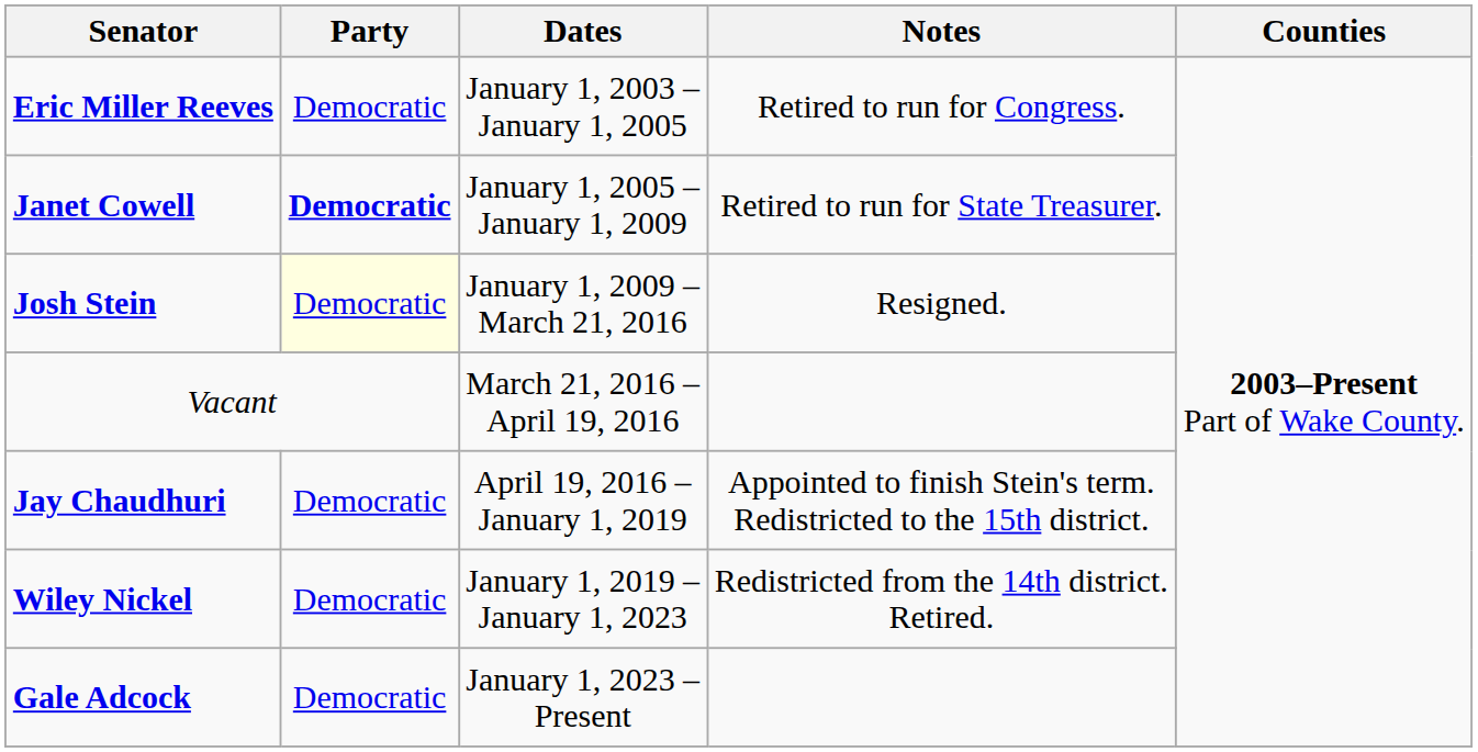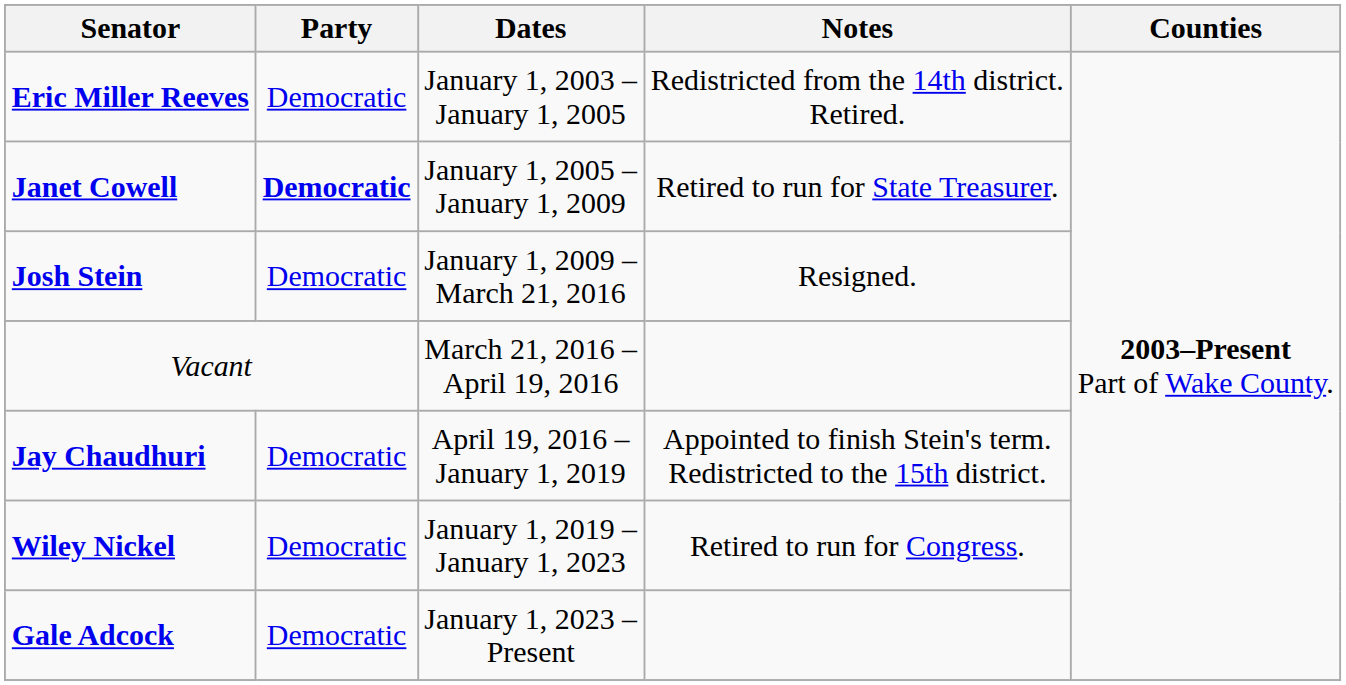Eric Miller Reeves | Notes: Retired to run for Congress. -> Redistricted from the 14th district. Retired.
Josh Stein | Party: lightyellow background -> no background
Wiley Nickel | Notes: Redistricted from the 14th district. Retired. -> Retired to run for Congress.
